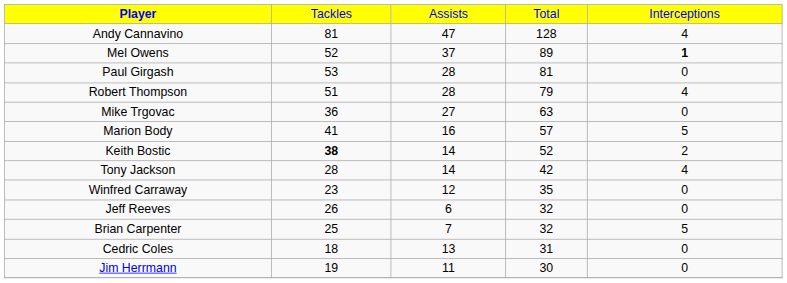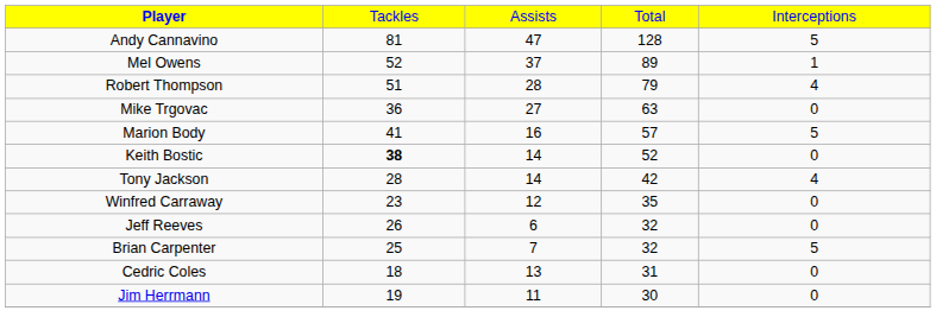Andy Cannavino | column 5: 4 -> 5
Mel Owens | column 5: bold -> normal
- row: Paul Girgash | 53 | 28 | 81 | 0
Keith Bostic | column 5: 2 -> 0
